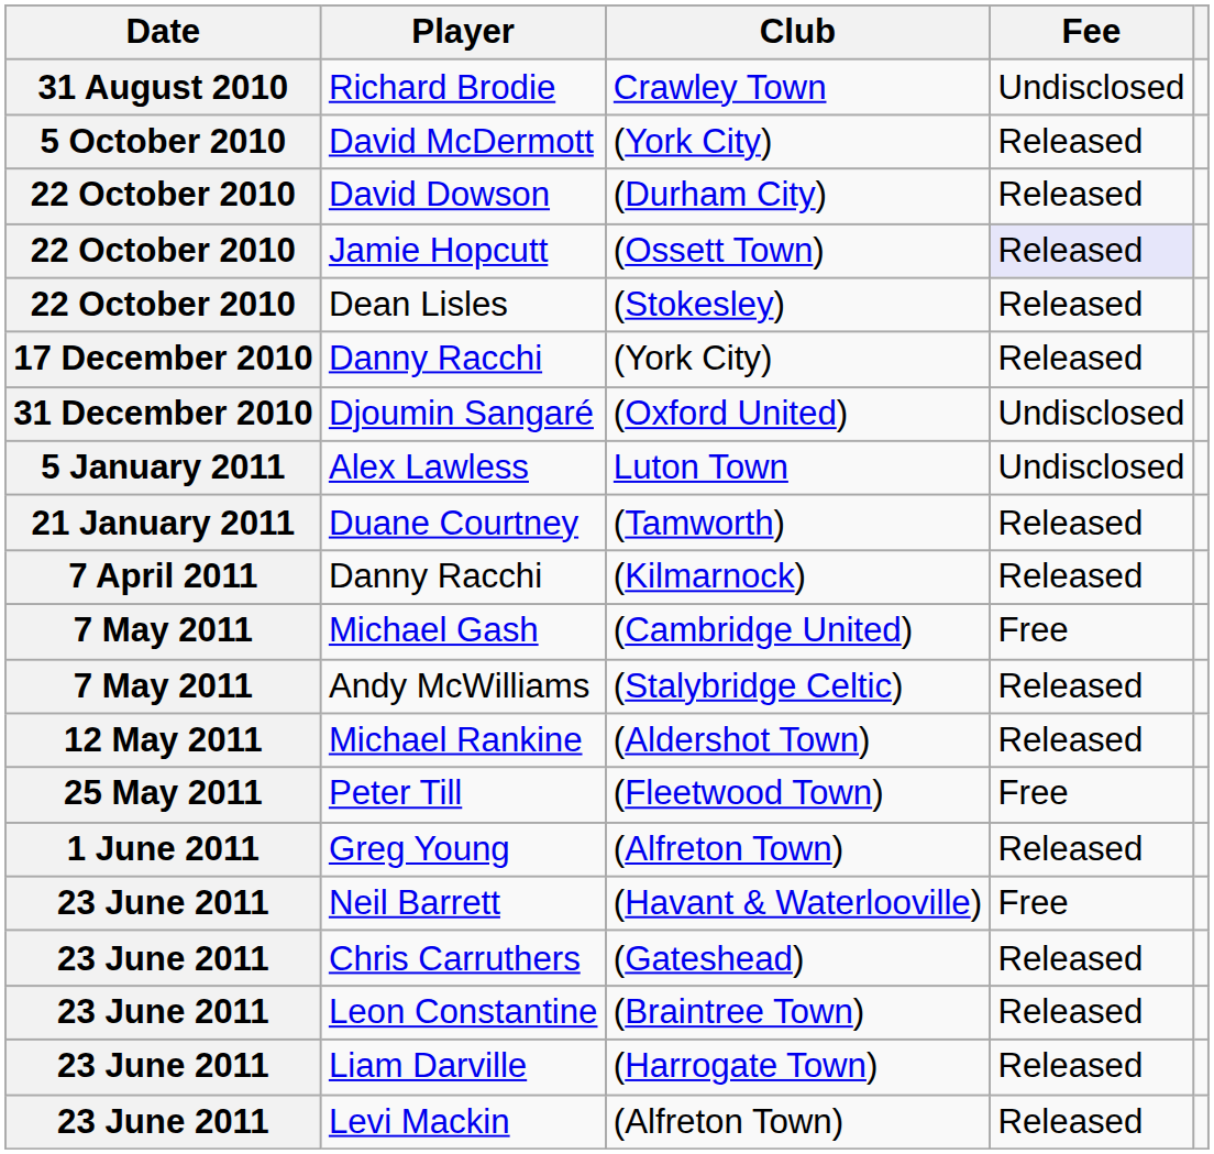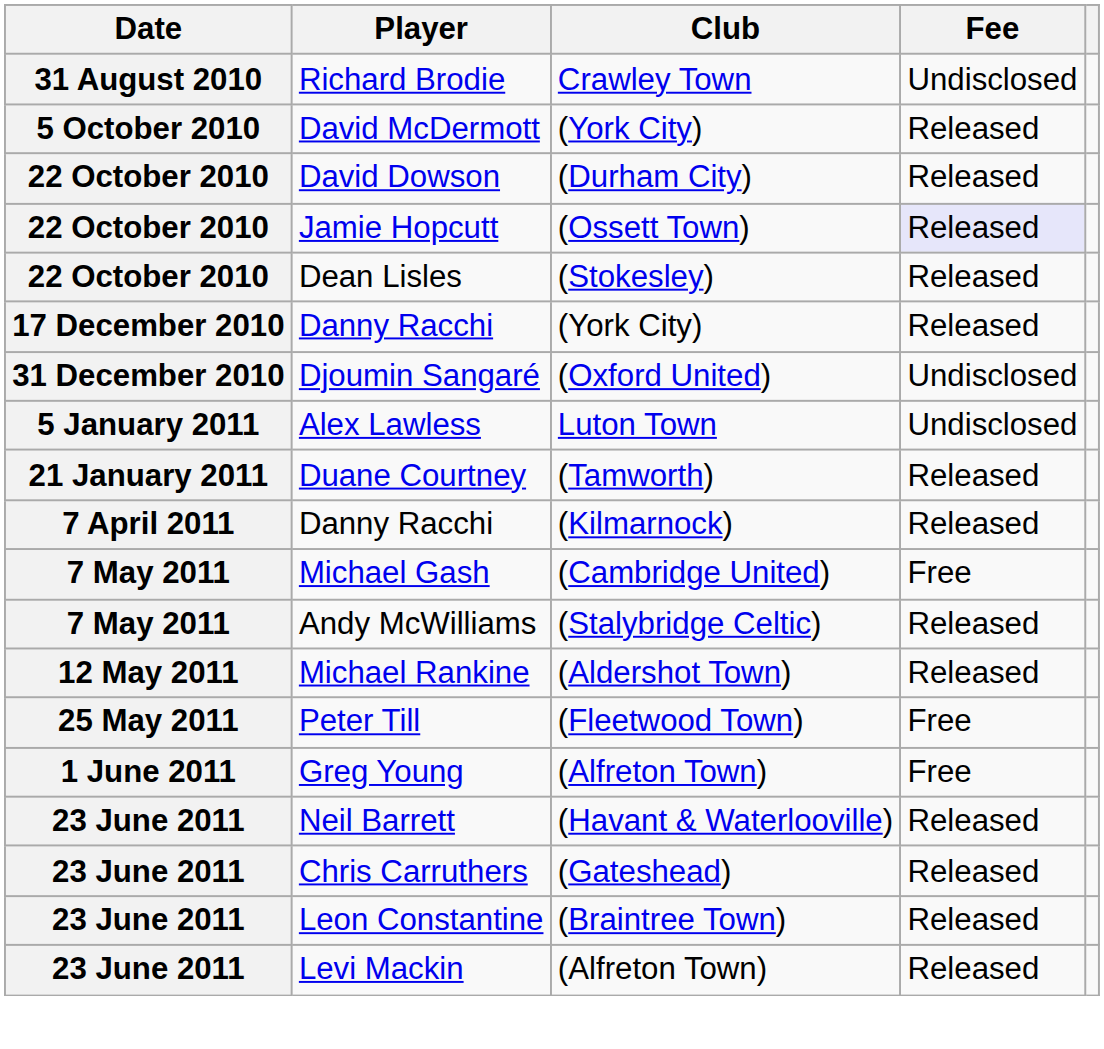Greg Young | Fee: Released -> Free
Neil Barrett | Fee: Free -> Released
- row: 23 June 2011 | Liam Darville | (Harrogate Town) | Released
